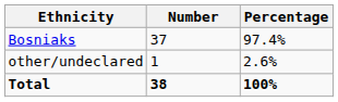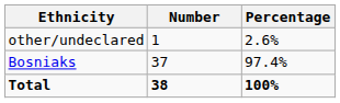rows swapped: Bosniaks <-> other/undeclared
